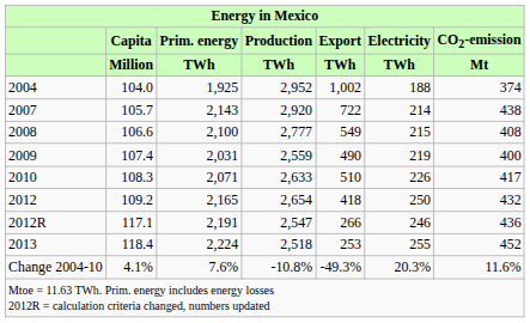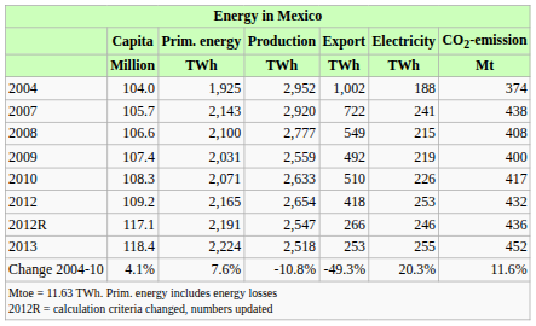2007 | Electricity / TWh: 214 -> 241
2009 | Export / TWh: 490 -> 492
2012 | Electricity / TWh: 250 -> 253
